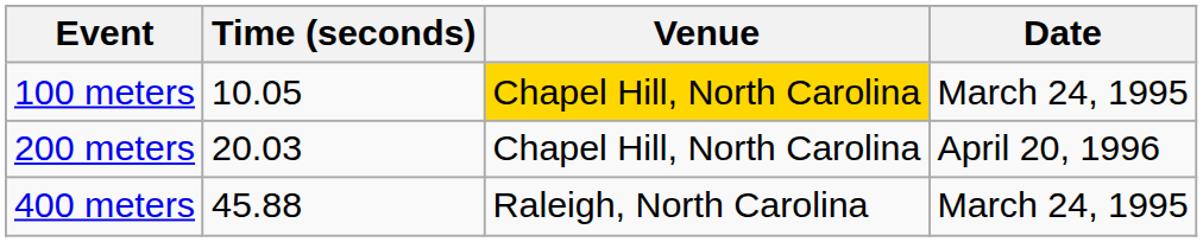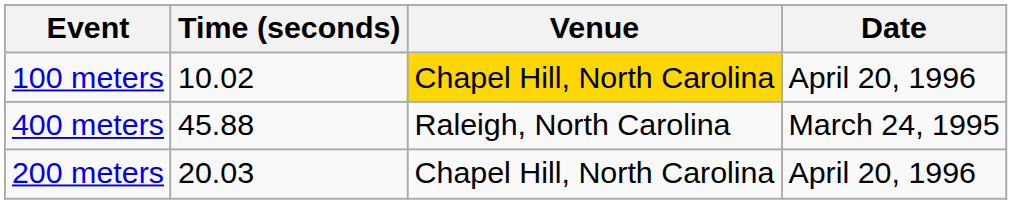100 meters | Time (seconds): 10.05 -> 10.02
100 meters | Date: March 24, 1995 -> April 20, 1996
rows swapped: 200 meters <-> 400 meters
